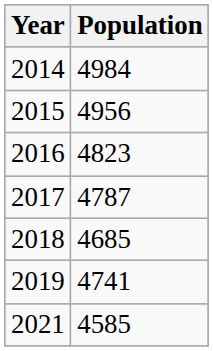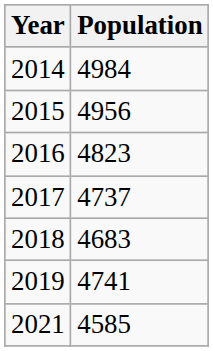2017 | Population: 4787 -> 4737
2018 | Population: 4685 -> 4683
